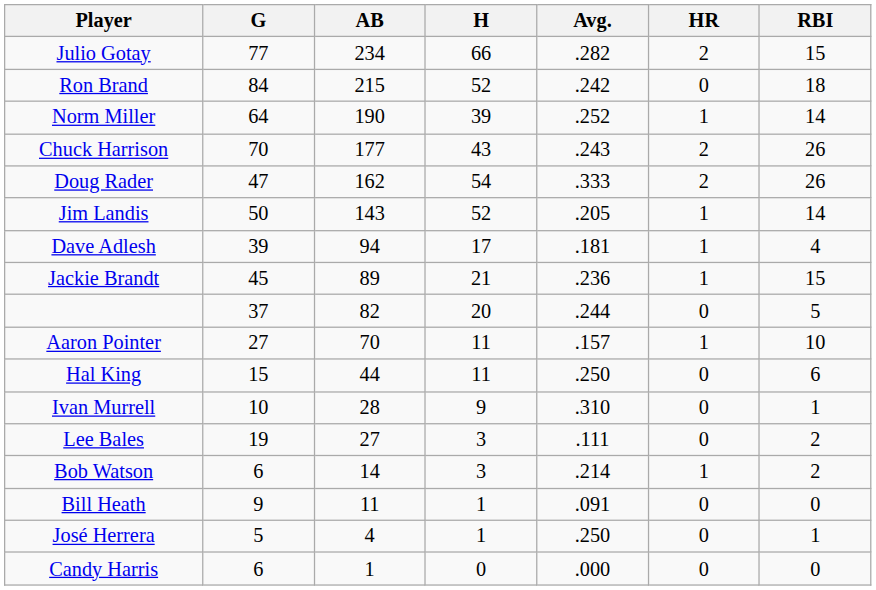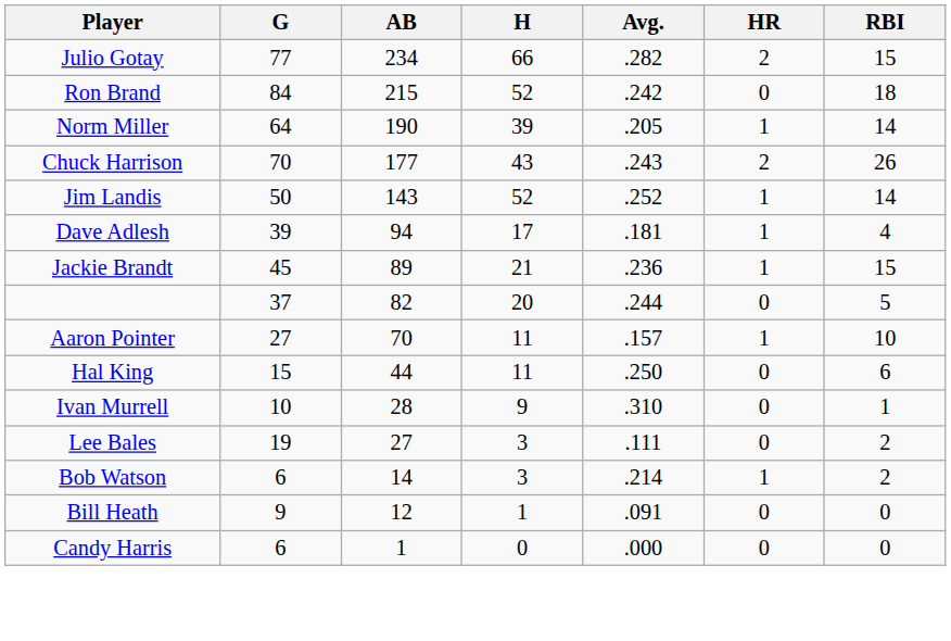Norm Miller | Avg.: .252 -> .205
- row: Doug Rader | 47 | 162 | 54 | .333 | 2 | 26
Jim Landis | Avg.: .205 -> .252
Bill Heath | AB: 11 -> 12
- row: José Herrera | 5 | 4 | 1 | .250 | 0 | 1
